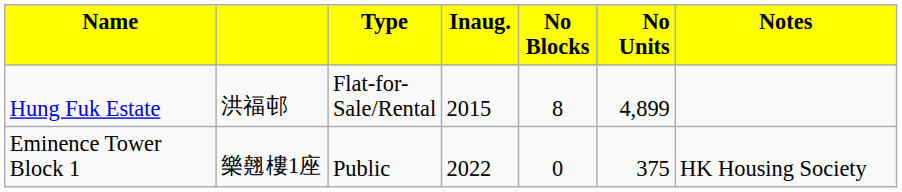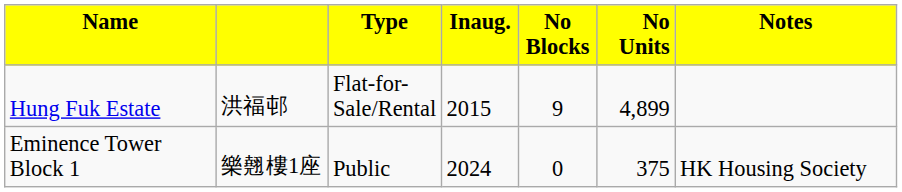Hung Fuk Estate | column 5: 8 -> 9
Eminence Tower Block 1 | column 4: 2022 -> 2024
